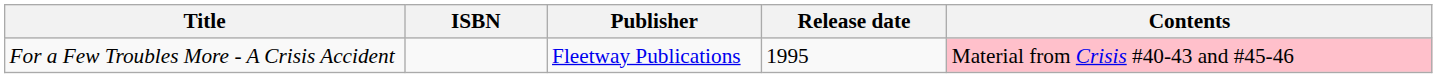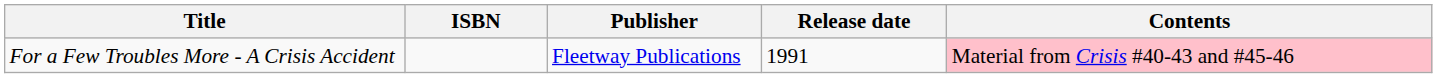For a Few Troubles More - A Crisis Accident | Release date: 1995 -> 1991
